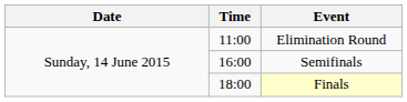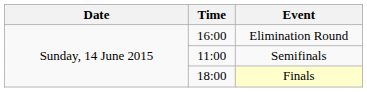Elimination Round | Time: 11:00 -> 16:00
Semifinals | Time: 16:00 -> 11:00
